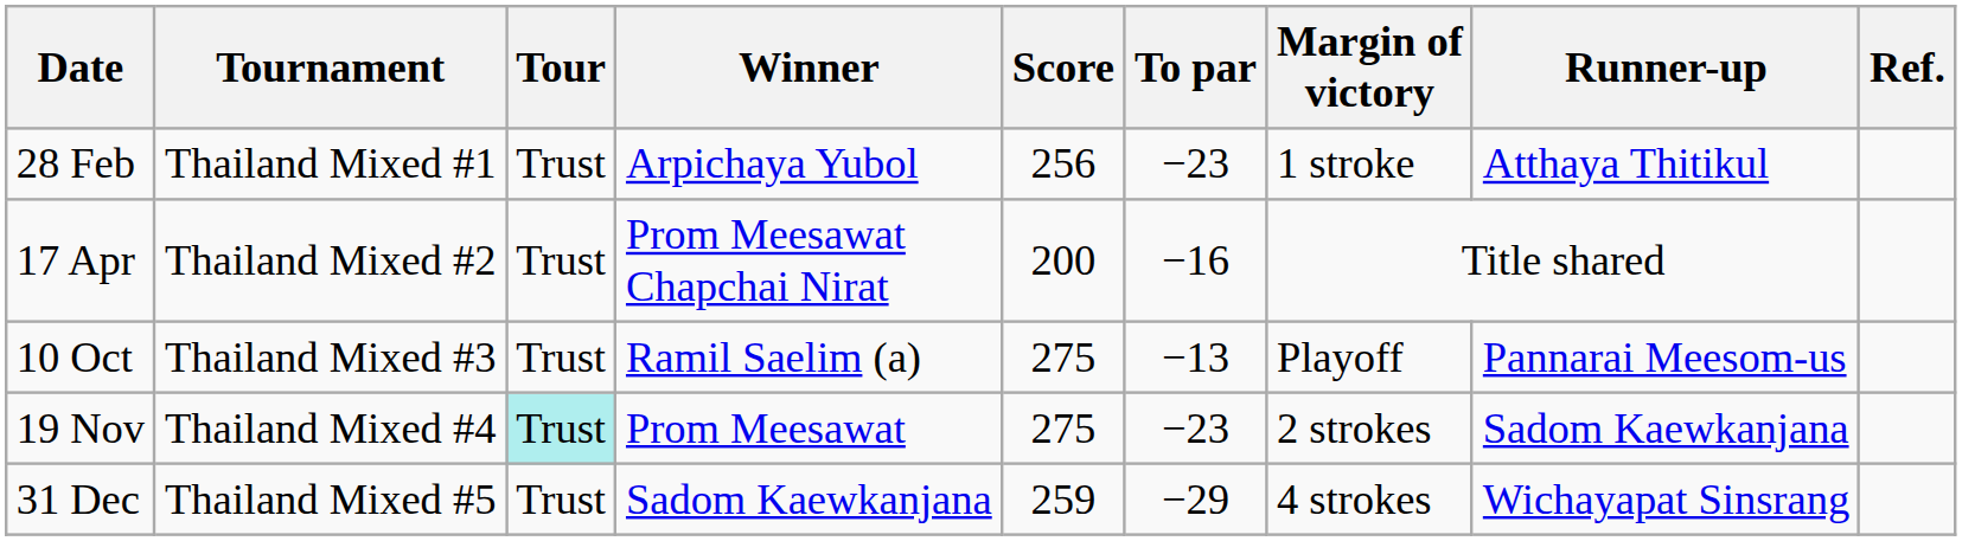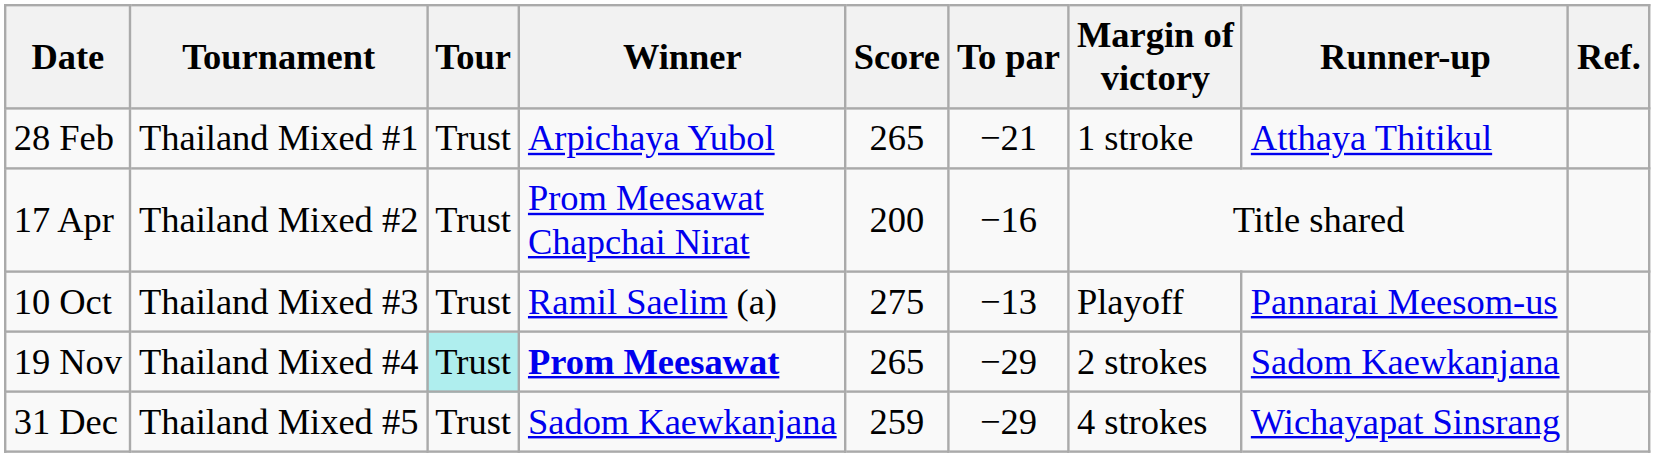28 Feb | Score: 256 -> 265
28 Feb | To par: −23 -> −21
19 Nov | Winner: normal -> bold
19 Nov | Score: 275 -> 265
19 Nov | To par: −23 -> −29
